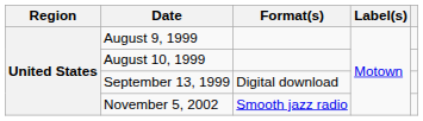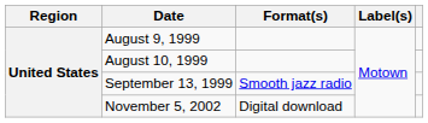September 13, 1999 | Format(s): Digital download -> Smooth jazz radio
November 5, 2002 | Format(s): Smooth jazz radio -> Digital download
